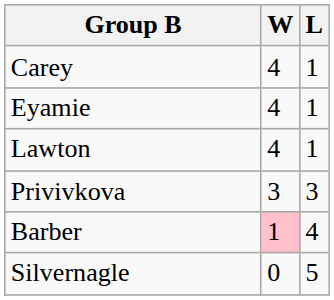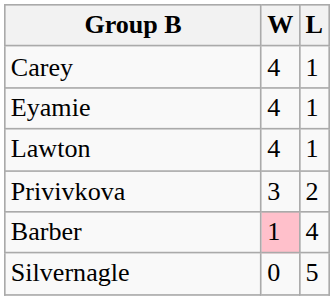Privivkova | L: 3 -> 2
